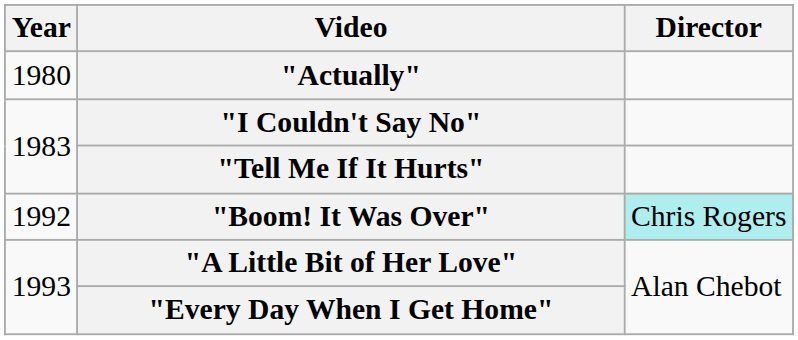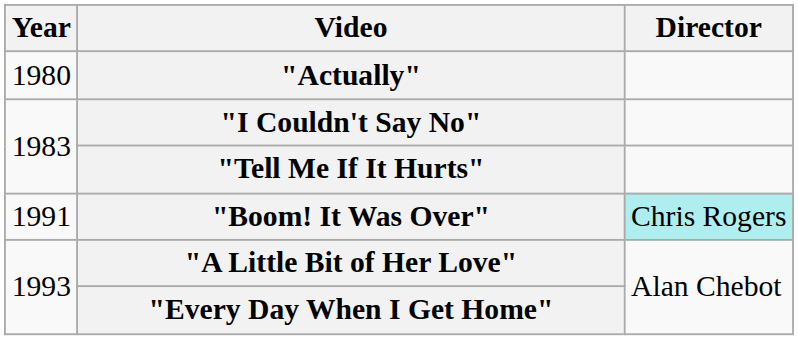"Boom! It Was Over" | Year: 1992 -> 1991
